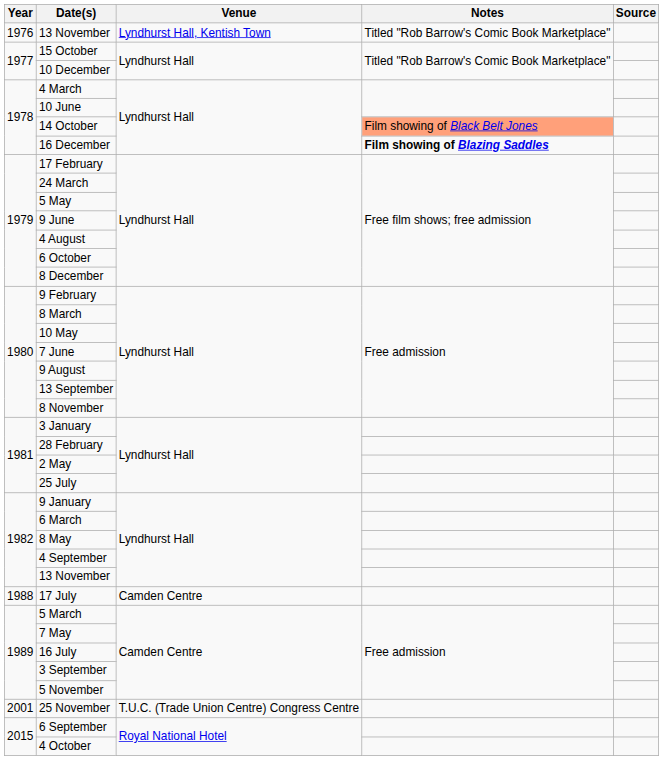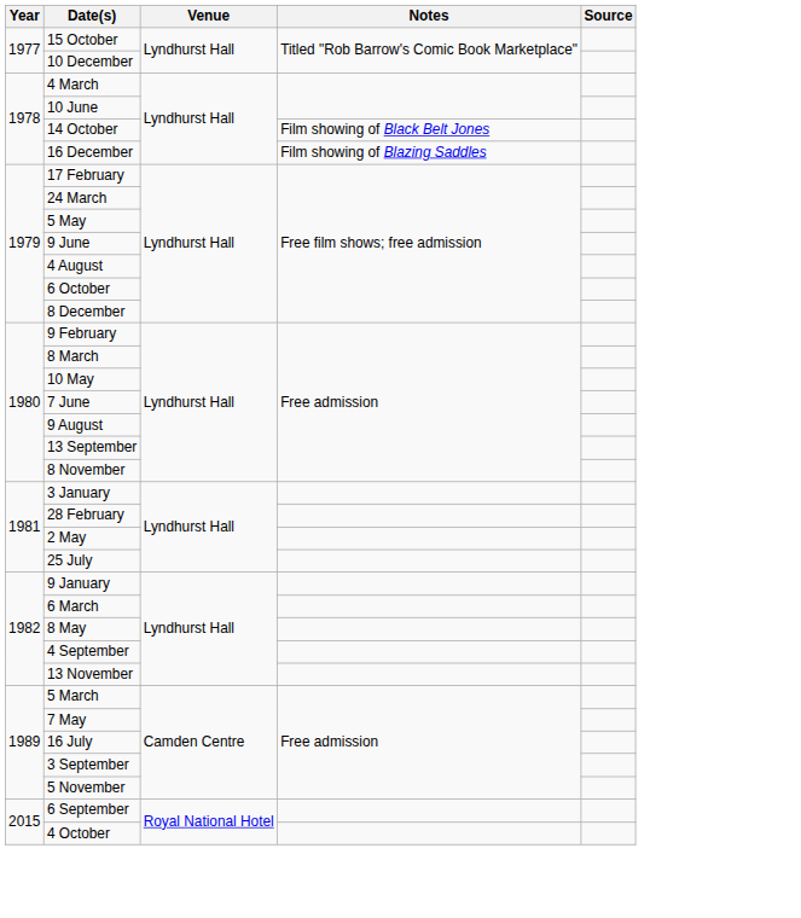- row: 1976 | 13 November | Lyndhurst Hall, Kentish Town | Titled "Rob Barrow's Comic Book Marketplace"
14 October | Notes: lightsalmon background -> no background
16 December | Notes: bold -> normal
- row: 1988 | 17 July | Camden Centre
- row: 2001 | 25 November | T.U.C. (Trade Union Centre) Congress Centre
